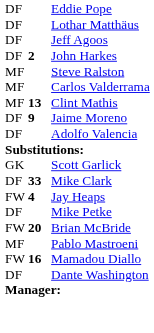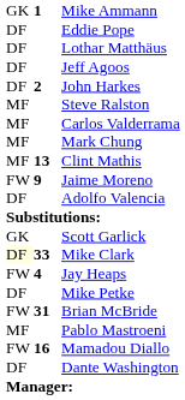+ row: GK | 1 | Mike Ammann
+ row: MF | Mark Chung
Jaime Moreno | column 1: DF -> FW
Mike Clark | column 1: no background -> lightyellow background
Brian McBride | column 2: 20 -> 31
